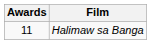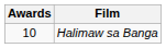Halimaw sa Banga | Awards: 11 -> 10
